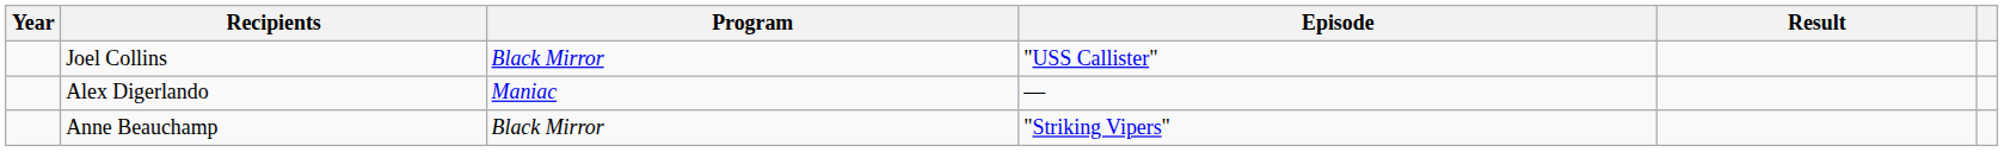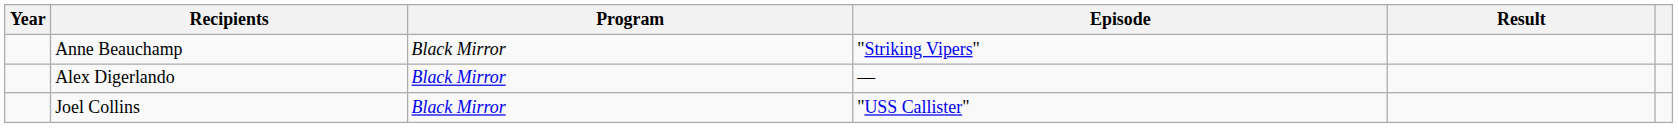rows swapped: Joel Collins <-> Anne Beauchamp
Alex Digerlando | Program: Maniac -> Black Mirror
